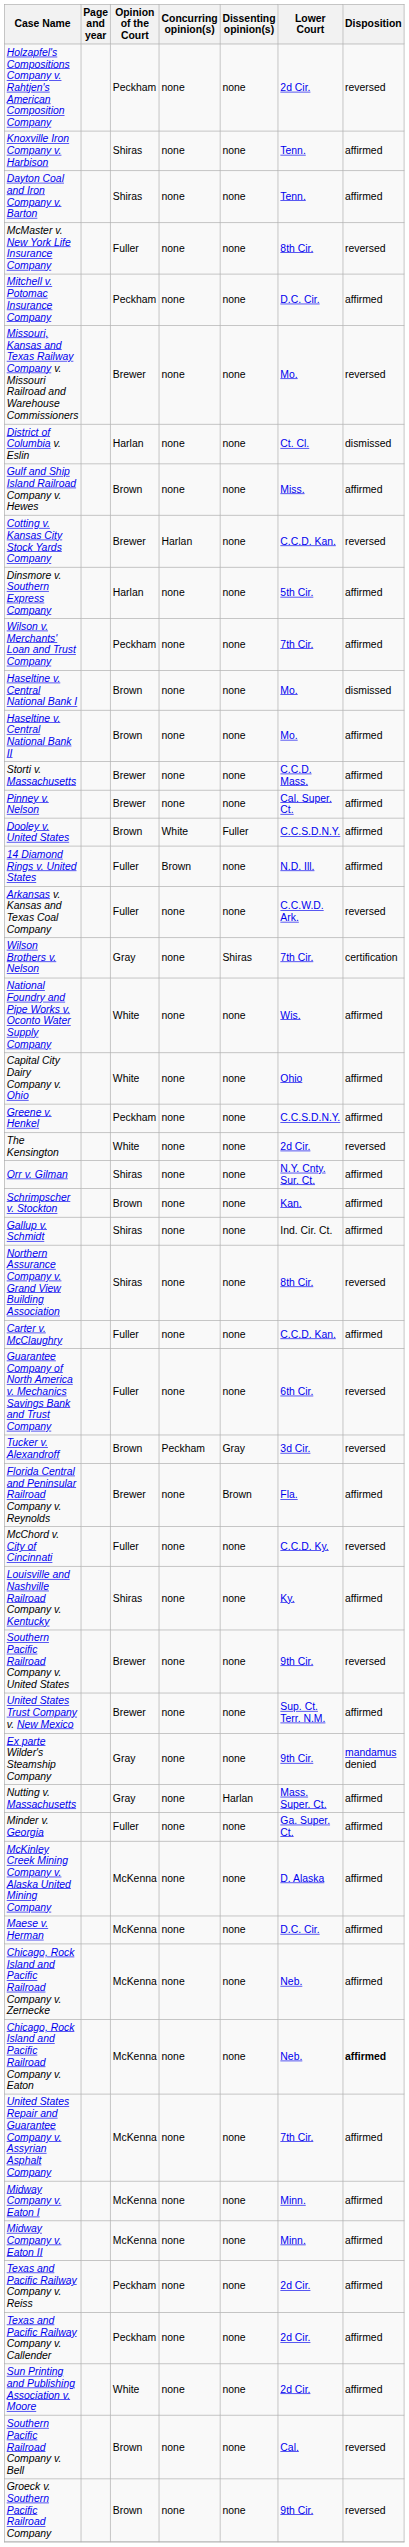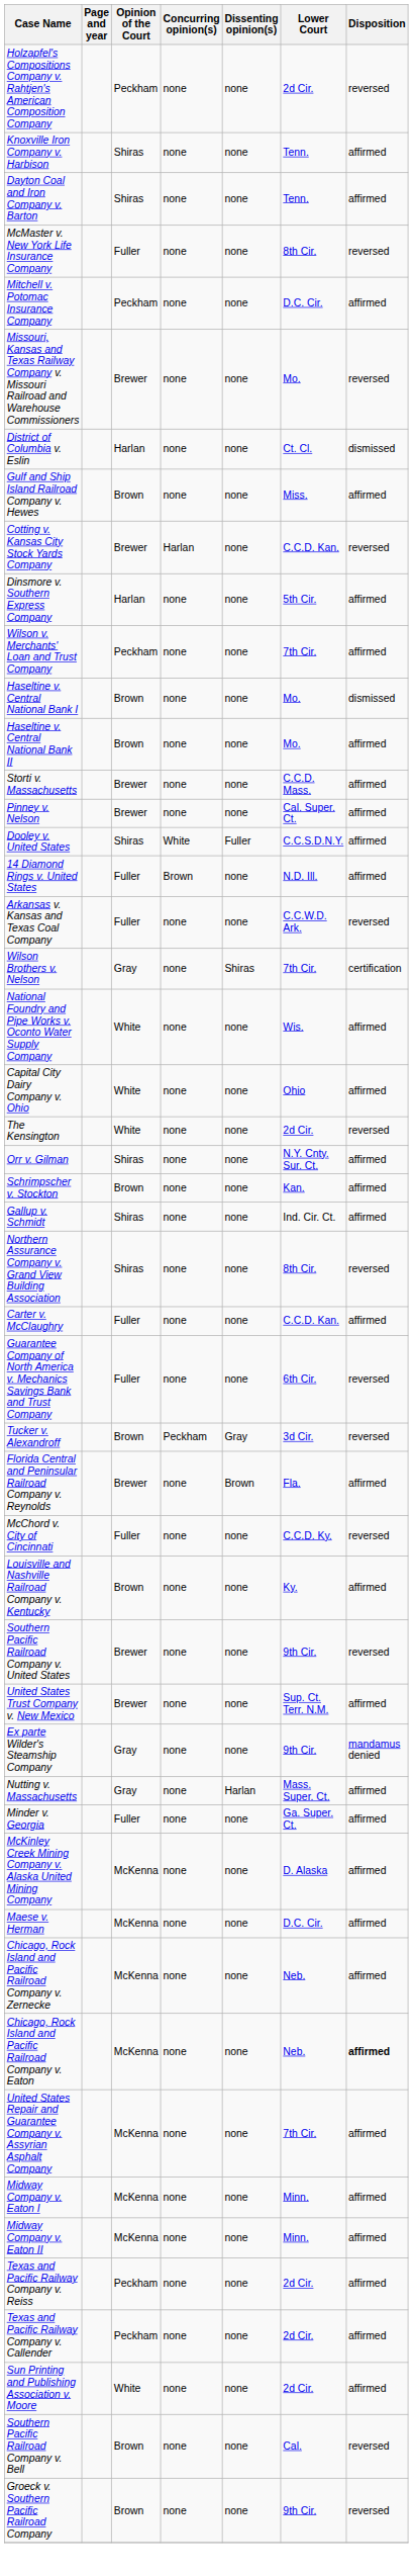Dooley v. United States | Opinion of the Court: Brown -> Shiras
- row: Greene v. Henkel | Peckham | none | none | C.C.S.D.N.Y. | affirmed
Louisville and Nashville Railroad Company v. Kentucky | Opinion of the Court: Shiras -> Brown
